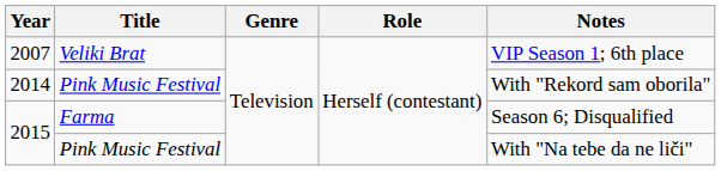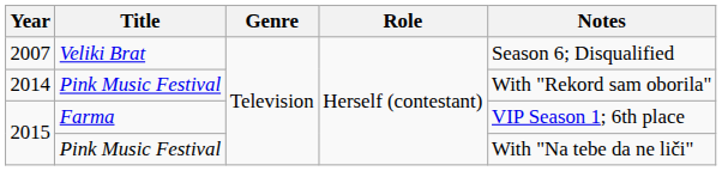2007 | Notes: VIP Season 1; 6th place -> Season 6; Disqualified
2015 / Farma | Notes: Season 6; Disqualified -> VIP Season 1; 6th place
